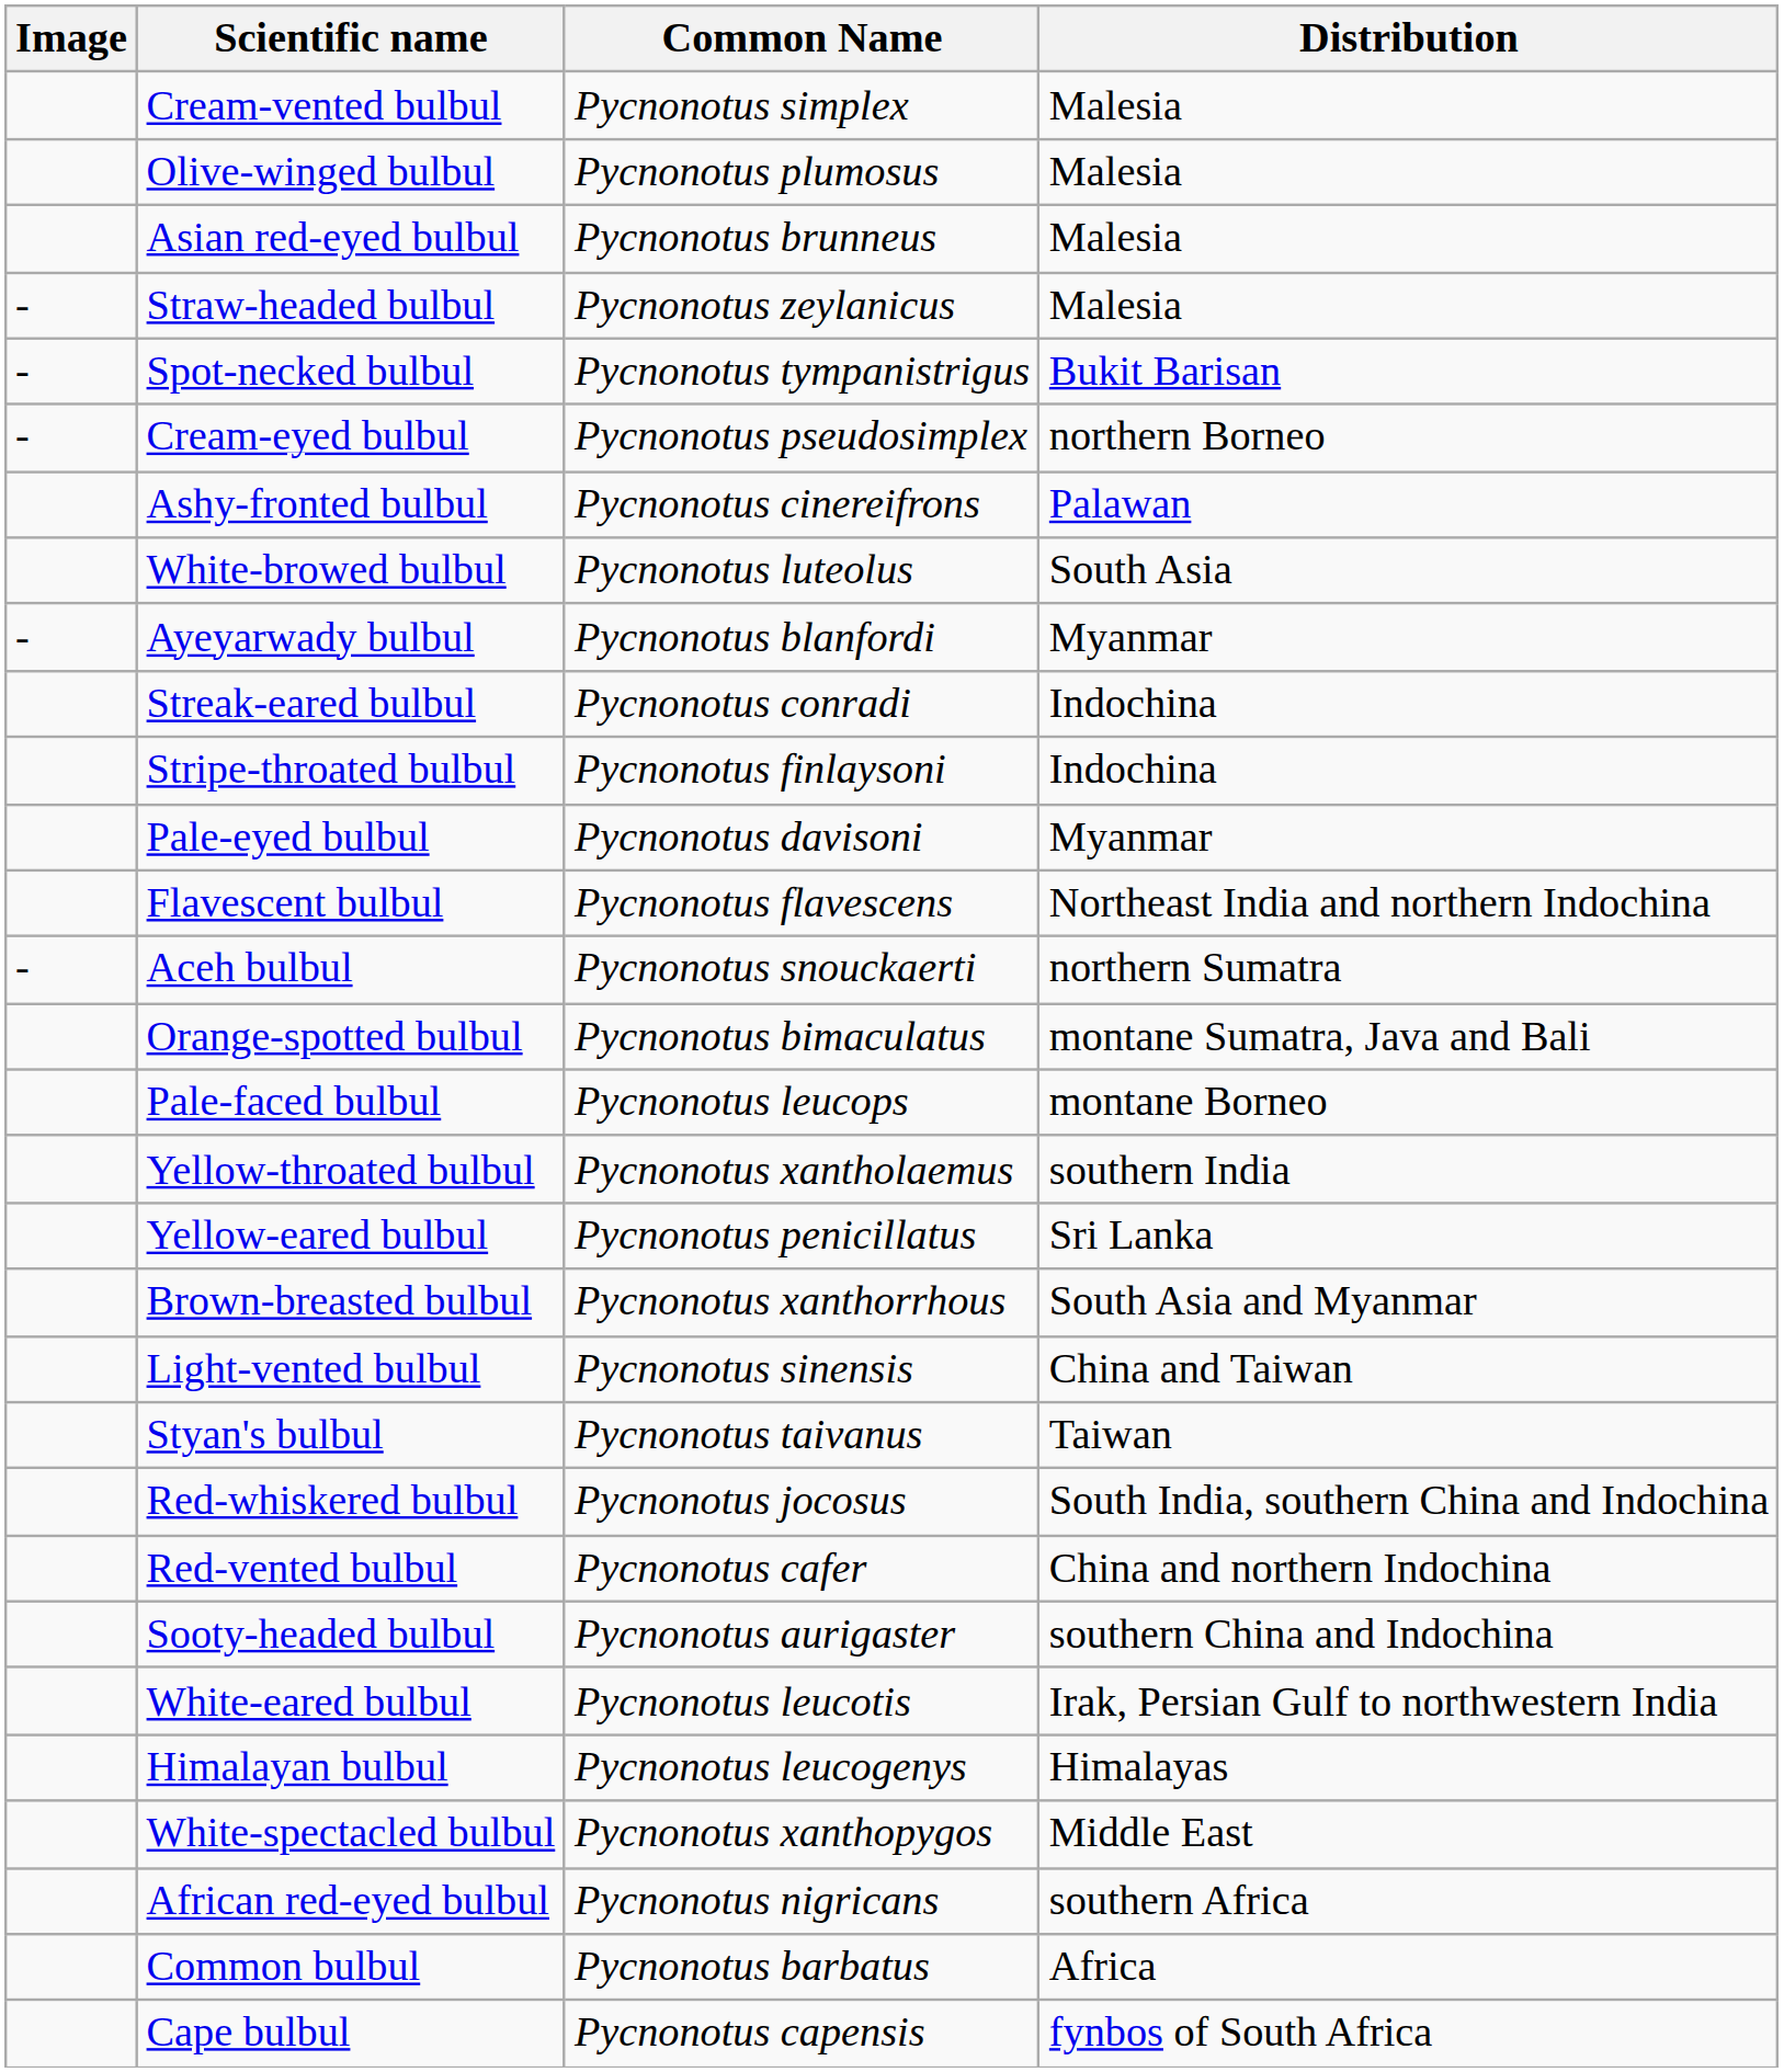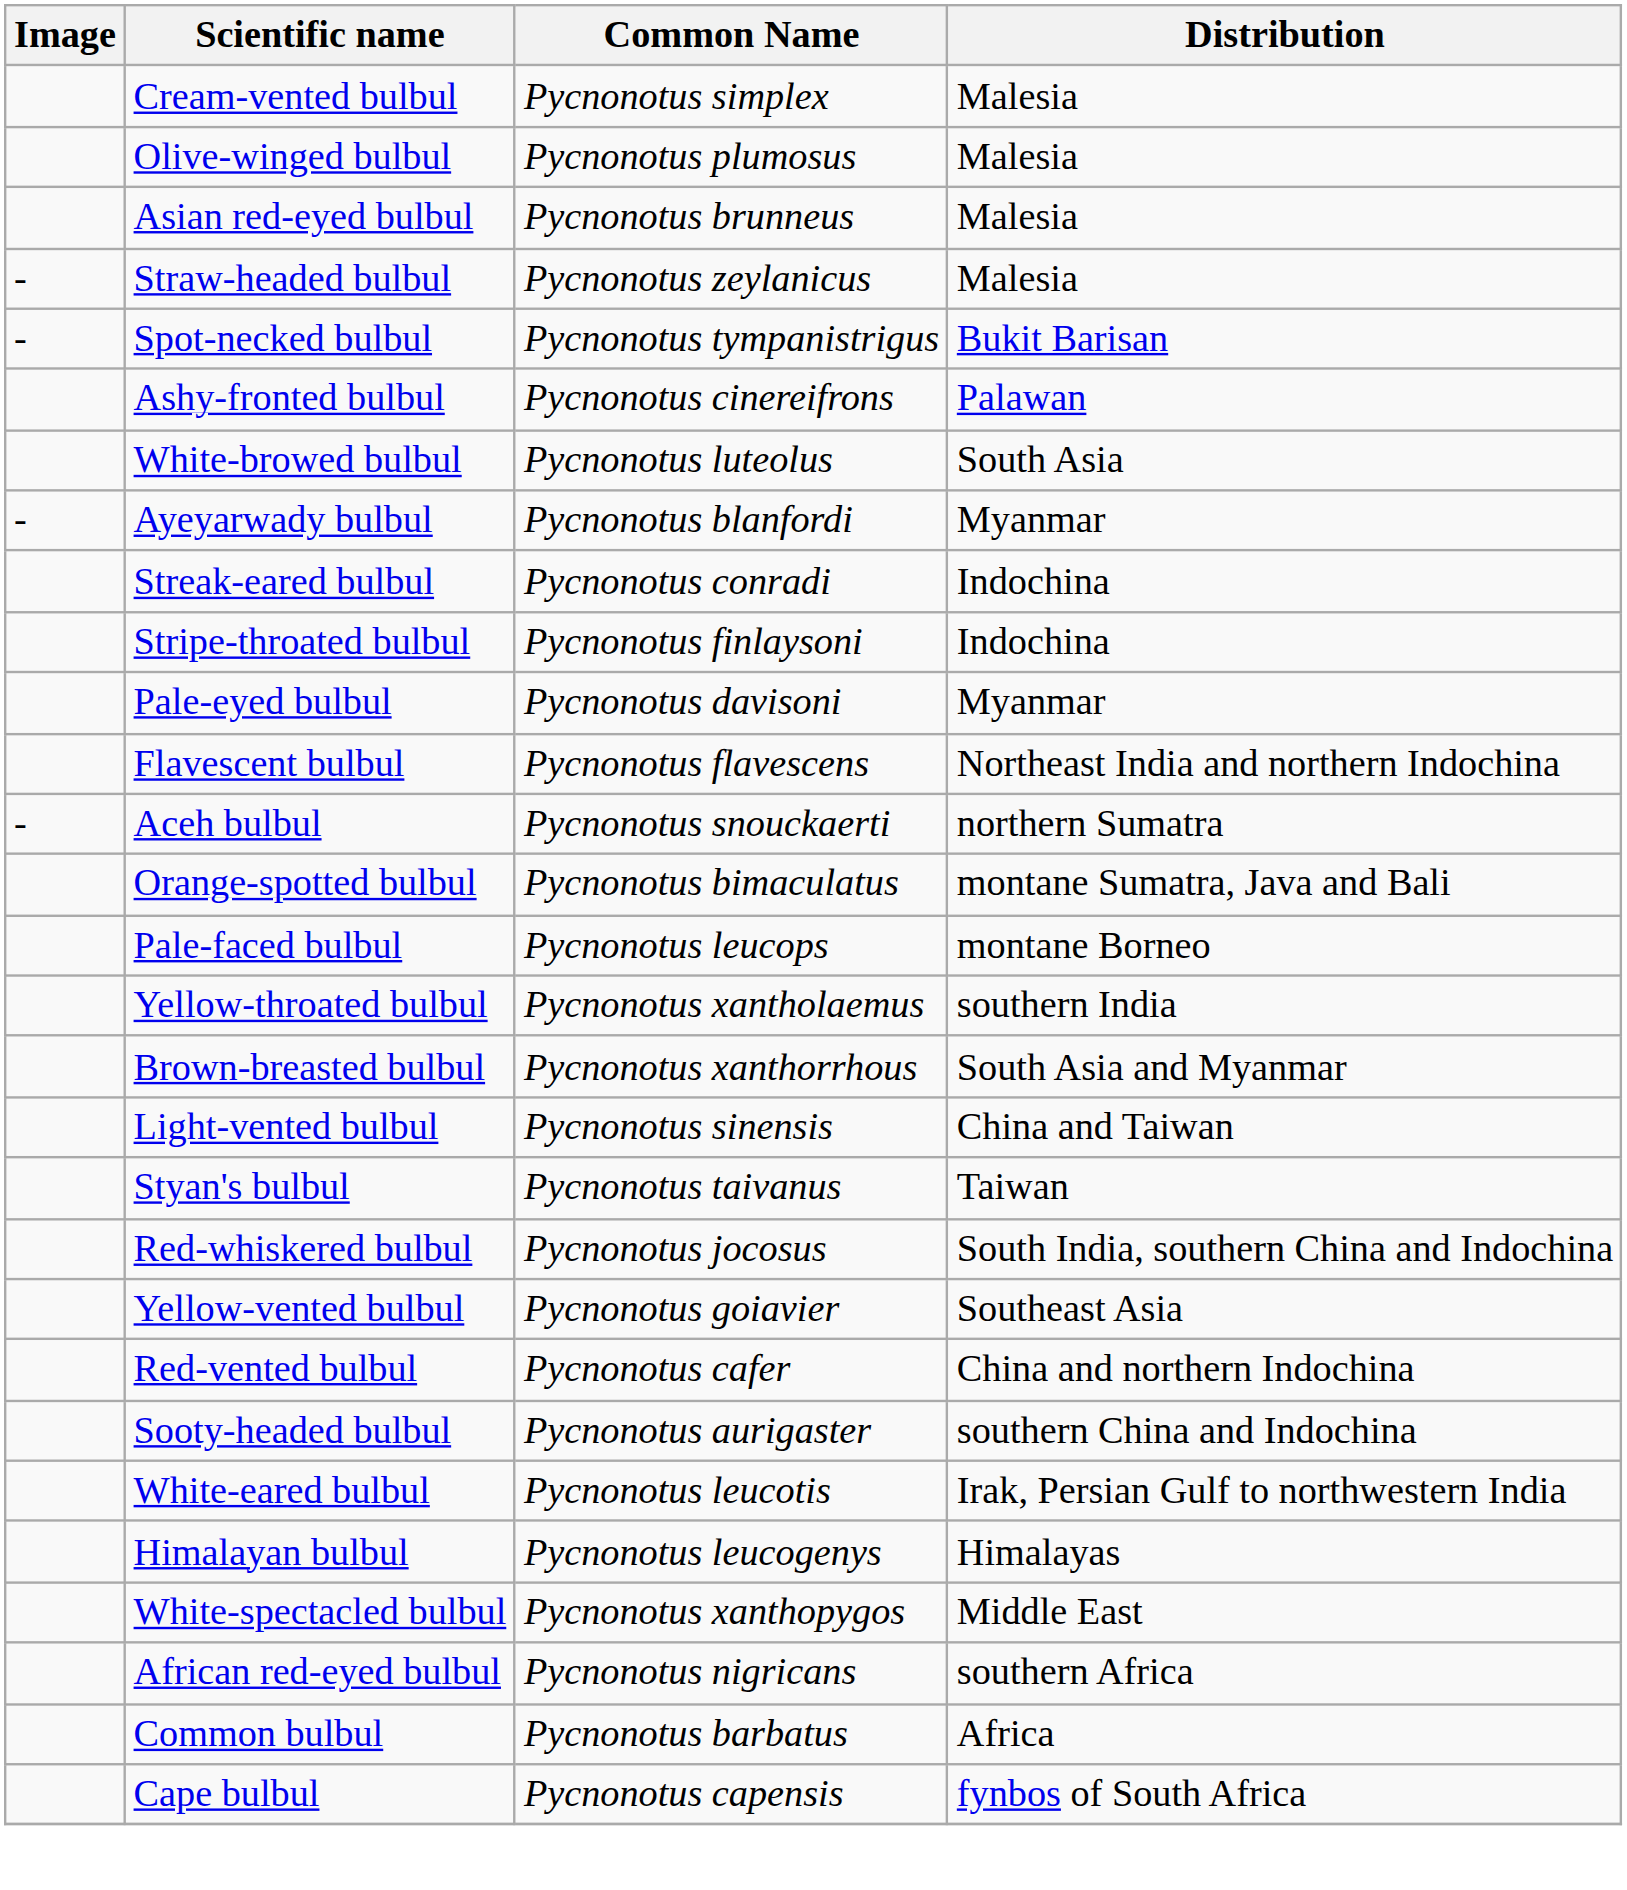- row: - | Cream-eyed bulbul | Pycnonotus pseudosimplex | northern Borneo
- row: Yellow-eared bulbul | Pycnonotus penicillatus | Sri Lanka
+ row: Yellow-vented bulbul | Pycnonotus goiavier | Southeast Asia
